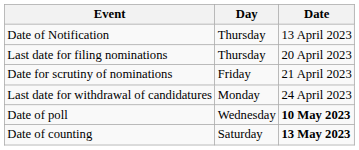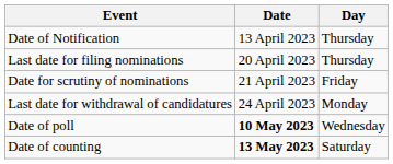columns swapped: Date <-> Day
